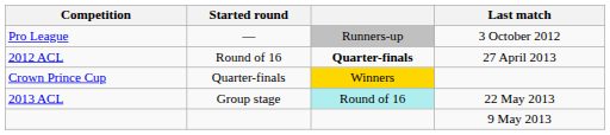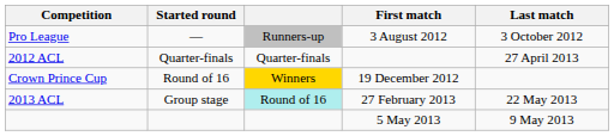+ column: First match | 3 August 2012 | 19 December 2012 | 27 February 2013 | 5 May 2013
2012 ACL | Started round: Round of 16 -> Quarter-finals
2012 ACL | column 3: bold -> normal
Crown Prince Cup | Started round: Quarter-finals -> Round of 16
